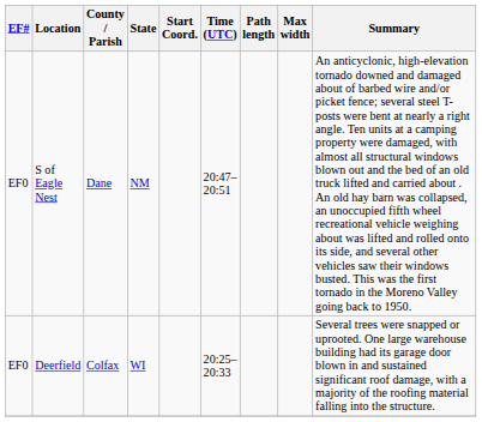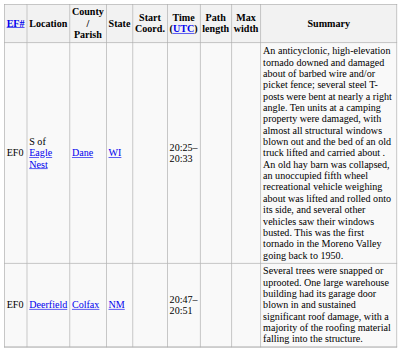S of Eagle Nest | State: NM -> WI
S of Eagle Nest | Time (UTC): 20:47–20:51 -> 20:25–20:33
Deerfield | State: WI -> NM
Deerfield | Time (UTC): 20:25–20:33 -> 20:47–20:51
